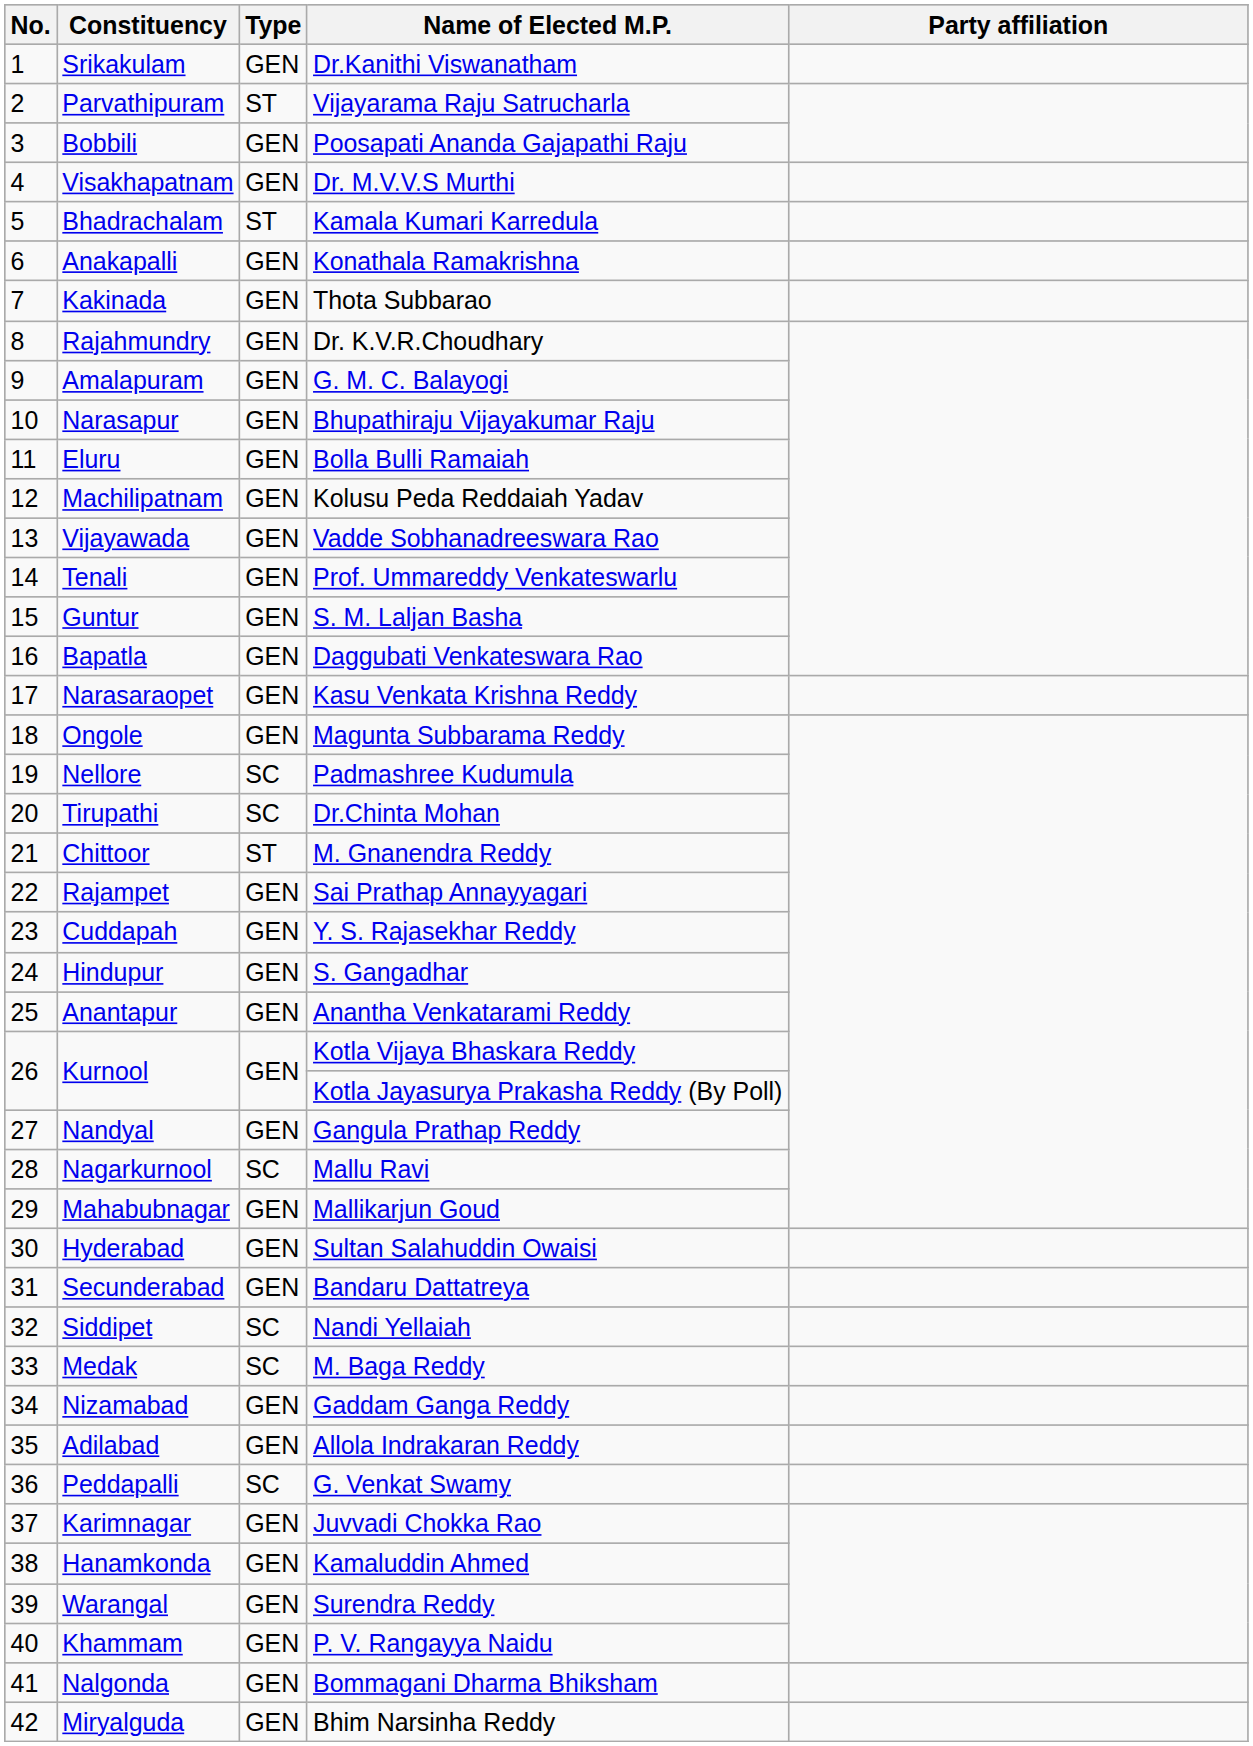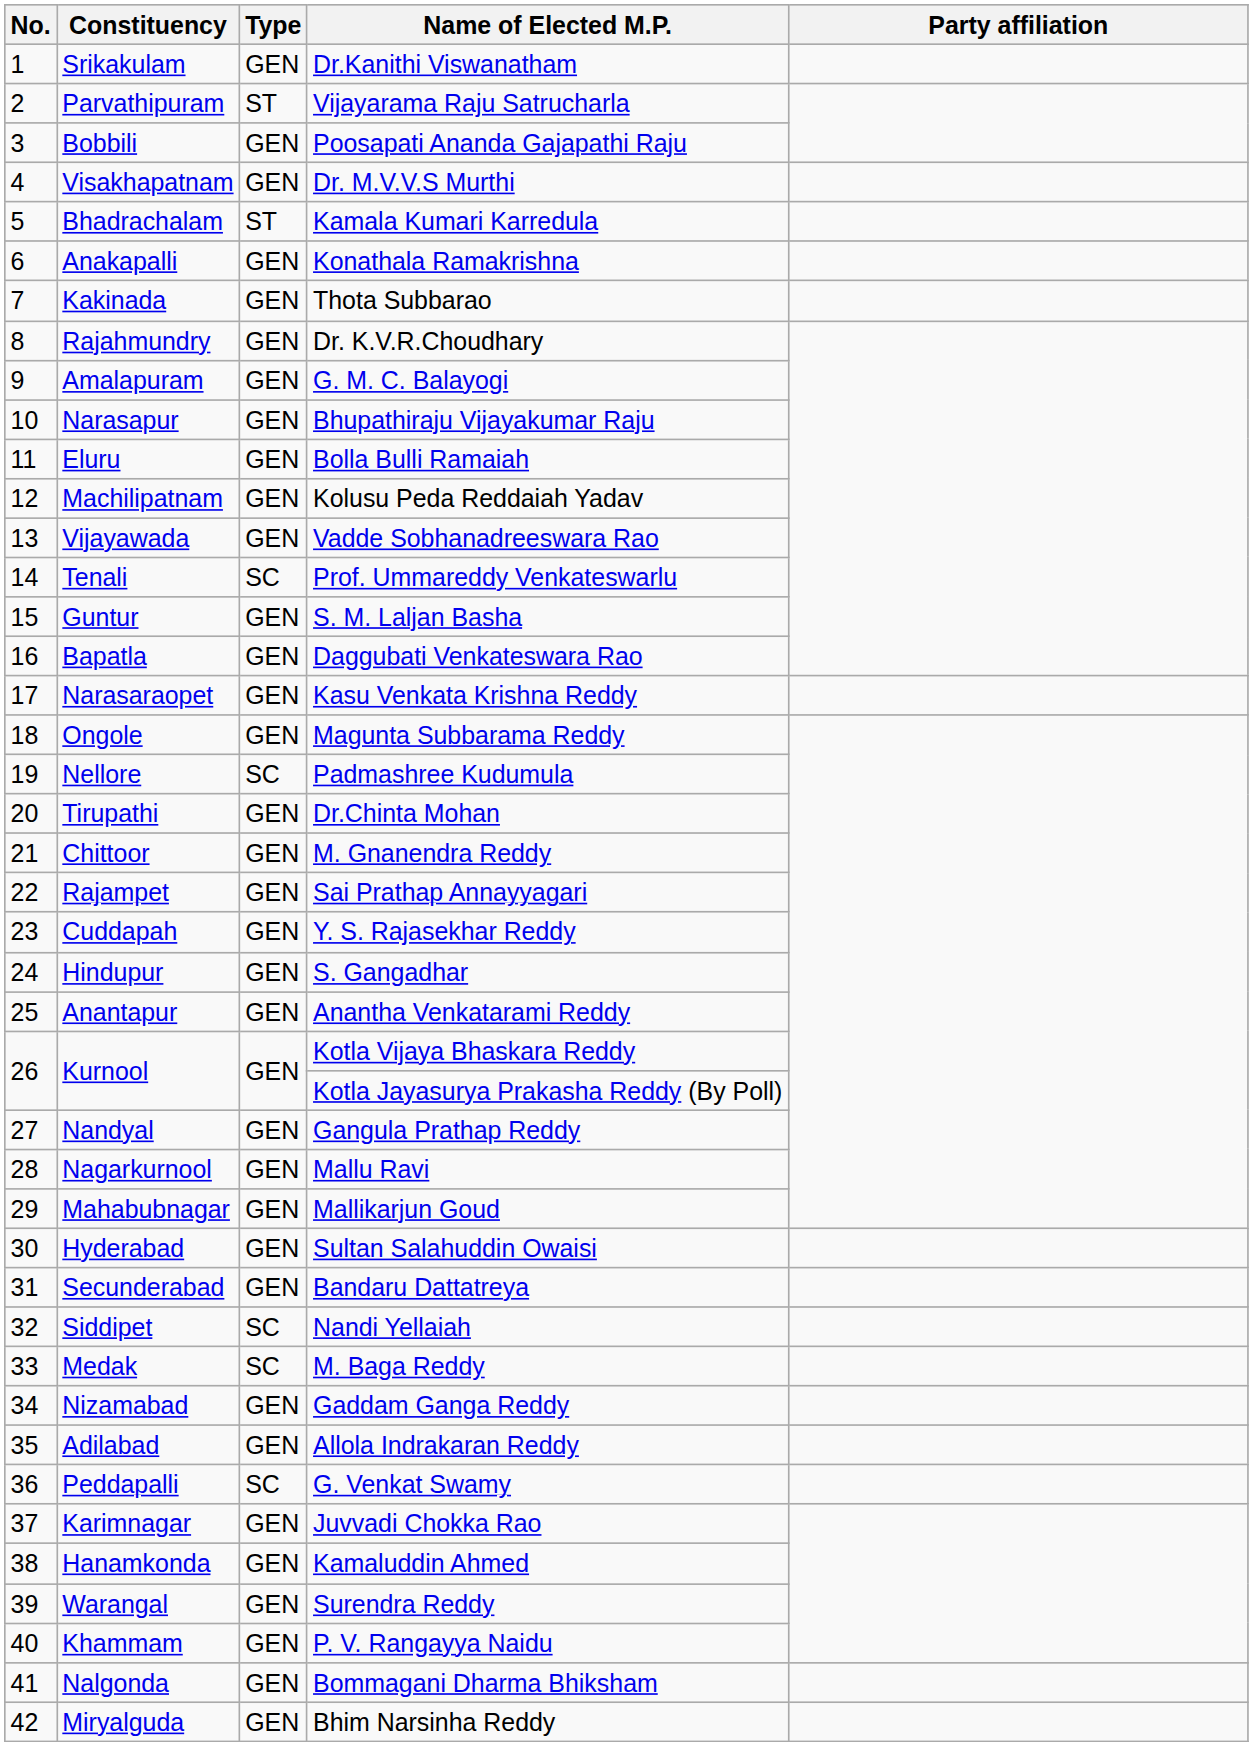Prof. Ummareddy Venkateswarlu | Type: GEN -> SC
Dr.Chinta Mohan | Type: SC -> GEN
M. Gnanendra Reddy | Type: ST -> GEN
Mallu Ravi | Type: SC -> GEN
